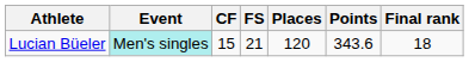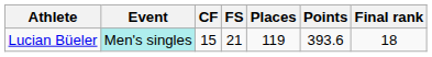Lucian Büeler | Places: 120 -> 119
Lucian Büeler | Points: 343.6 -> 393.6
